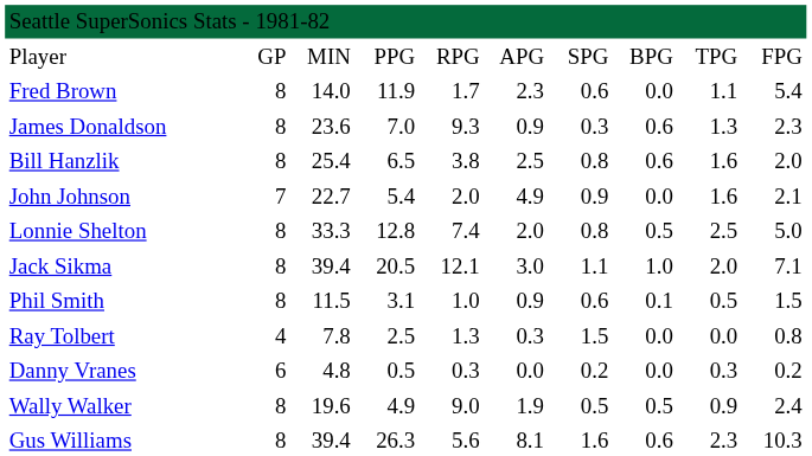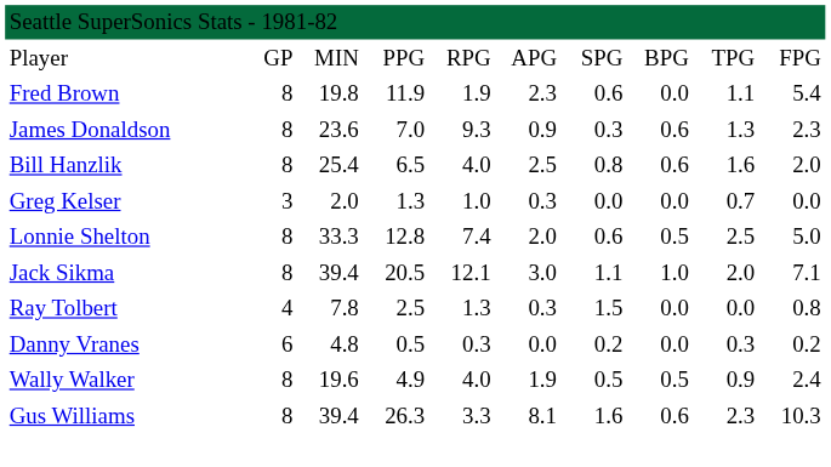Fred Brown | column 3: 14.0 -> 19.8
Fred Brown | column 5: 1.7 -> 1.9
Bill Hanzlik | column 5: 3.8 -> 4.0
+ row: Greg Kelser | 3 | 2.0 | 1.3 | 1.0 | 0.3 | 0.0 | 0.0 | 0.7 | 0.0
- row: John Johnson | 7 | 22.7 | 5.4 | 2.0 | 4.9 | 0.9 | 0.0 | 1.6 | 2.1
Lonnie Shelton | column 7: 0.8 -> 0.6
- row: Phil Smith | 8 | 11.5 | 3.1 | 1.0 | 0.9 | 0.6 | 0.1 | 0.5 | 1.5
Wally Walker | column 5: 9.0 -> 4.0
Gus Williams | column 5: 5.6 -> 3.3
